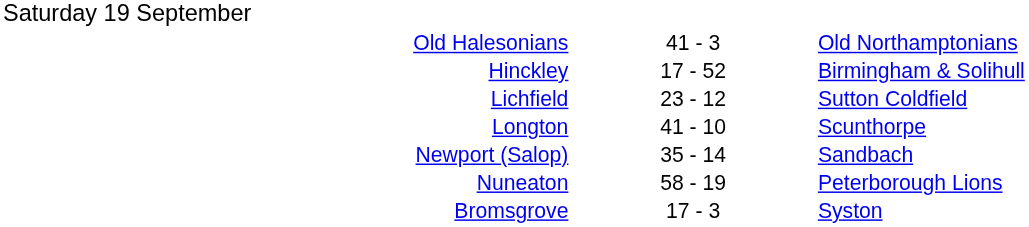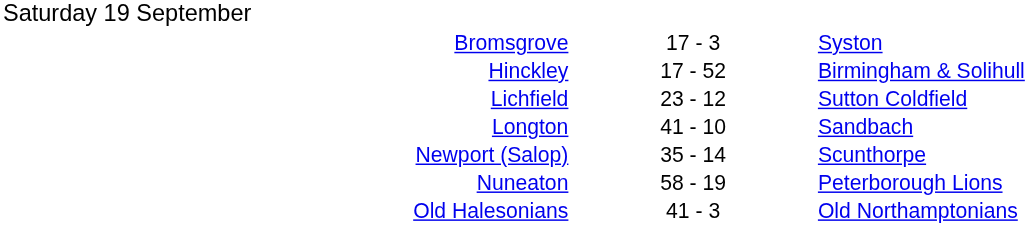rows swapped: Bromsgrove <-> Old Halesonians
Longton | column 3: Scunthorpe -> Sandbach
Newport (Salop) | column 3: Sandbach -> Scunthorpe
